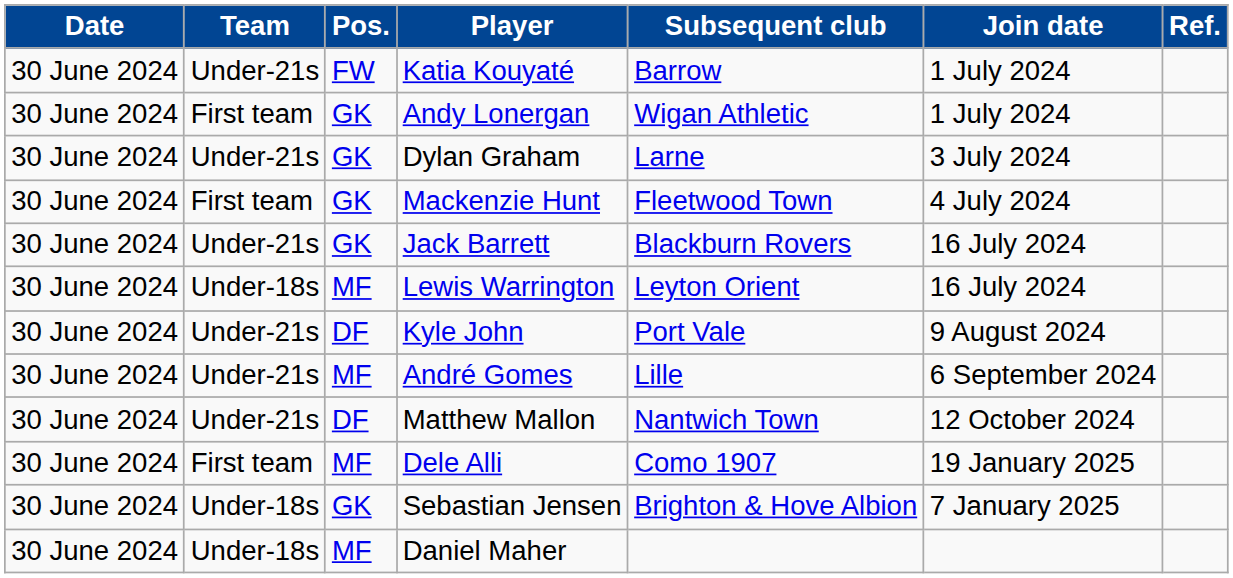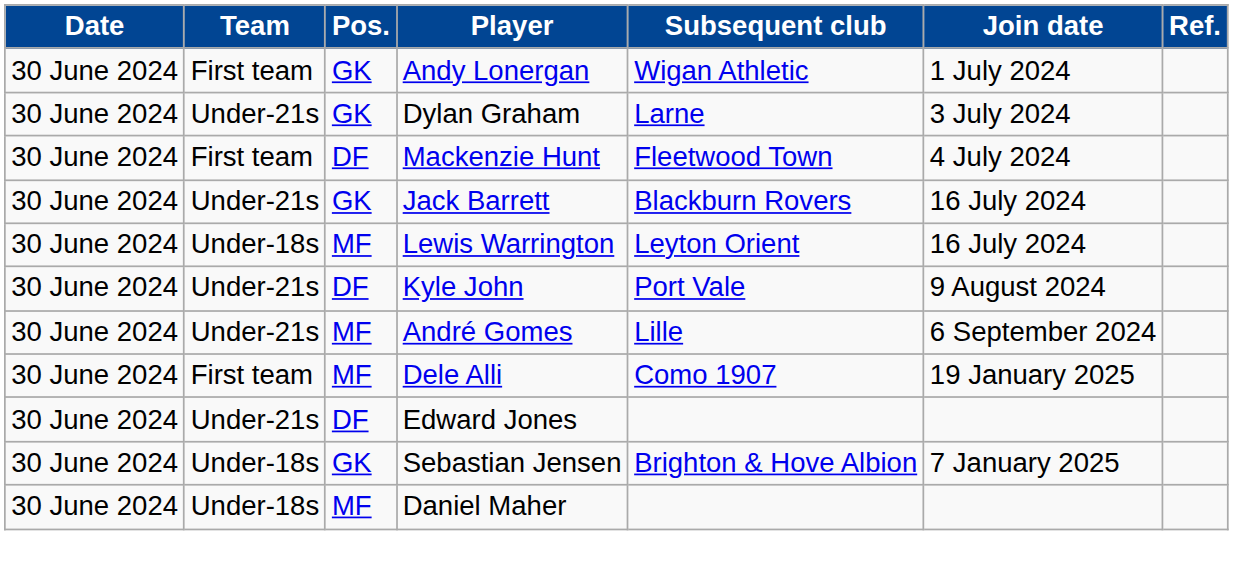- row: 30 June 2024 | Under-21s | FW | Katia Kouyaté | Barrow | 1 July 2024
Mackenzie Hunt | Pos.: GK -> DF
- row: 30 June 2024 | Under-21s | DF | Matthew Mallon | Nantwich Town | 12 October 2024
+ row: 30 June 2024 | Under-21s | DF | Edward Jones
